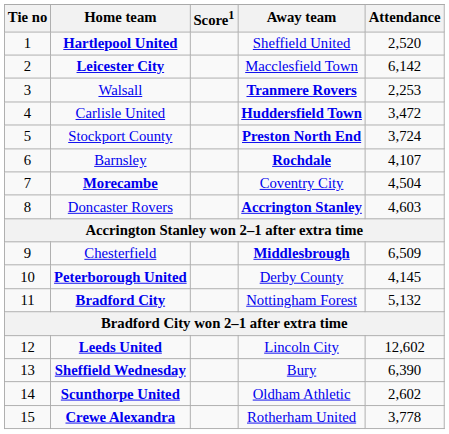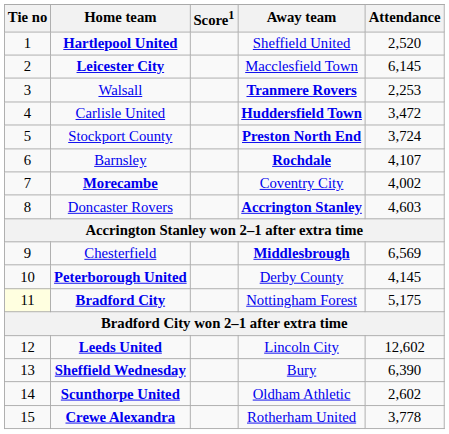Leicester City | Attendance: 6,142 -> 6,145
Morecambe | Attendance: 4,504 -> 4,002
Chesterfield | Attendance: 6,509 -> 6,569
Bradford City | Tie no: no background -> lightyellow background
Bradford City | Attendance: 5,132 -> 5,175
